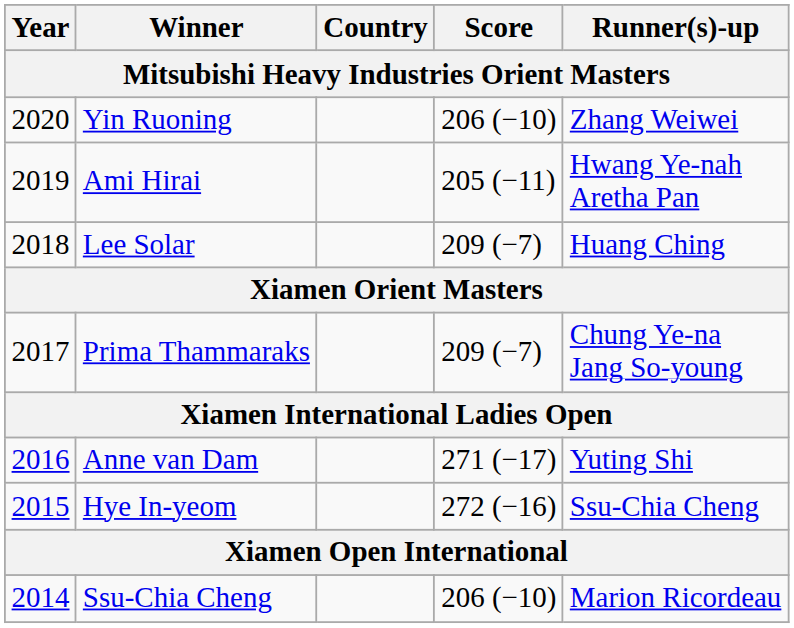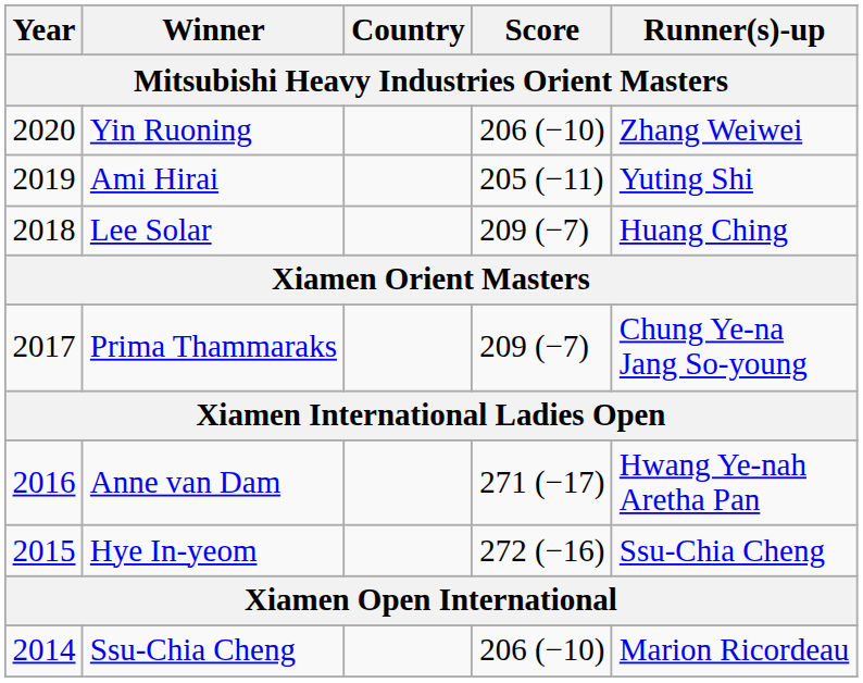Ami Hirai | Runner(s)-up: Hwang Ye-nah Aretha Pan -> Yuting Shi
Anne van Dam | Runner(s)-up: Yuting Shi -> Hwang Ye-nah Aretha Pan
